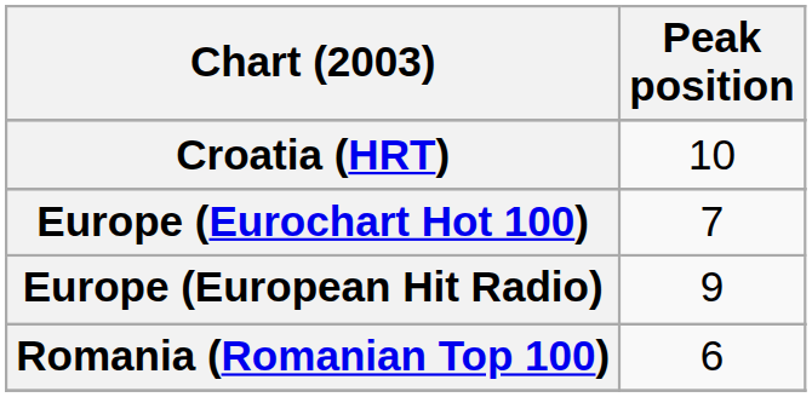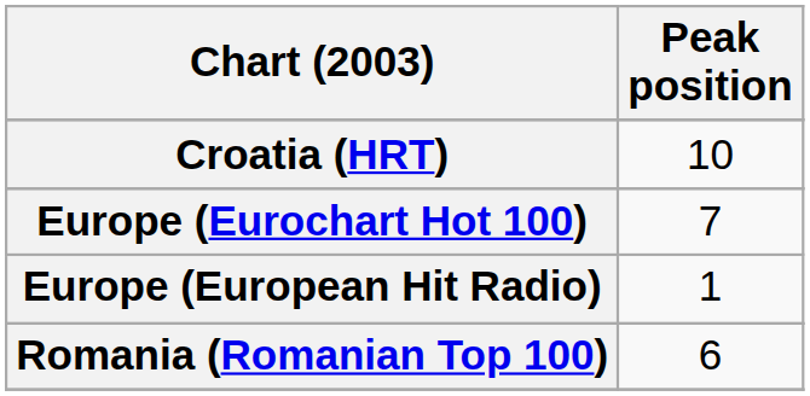Europe (European Hit Radio) | Peak position: 9 -> 1
